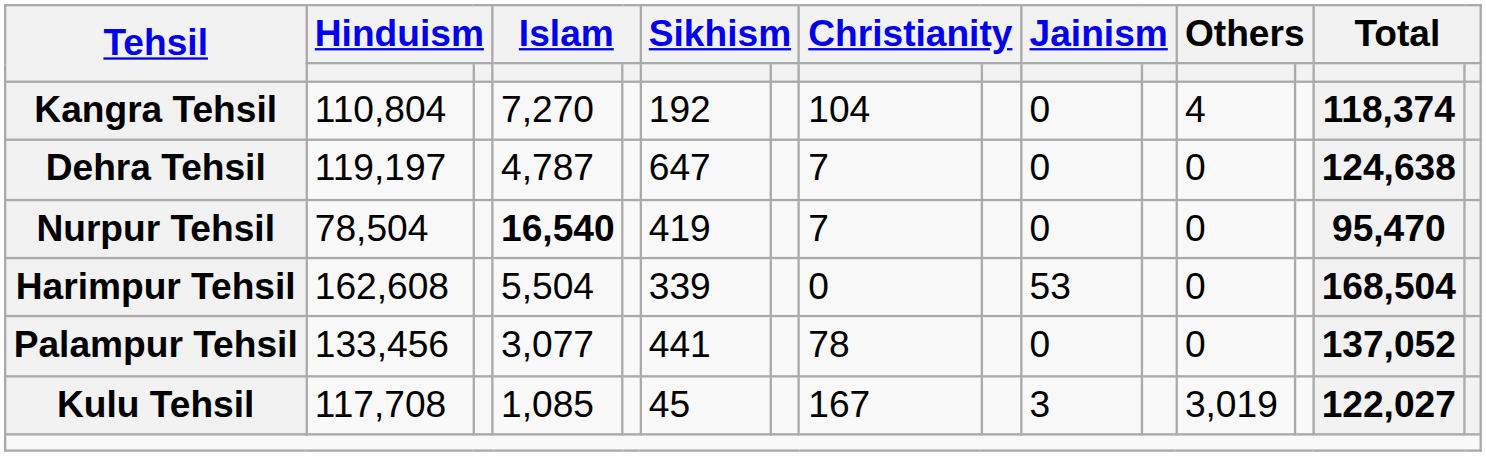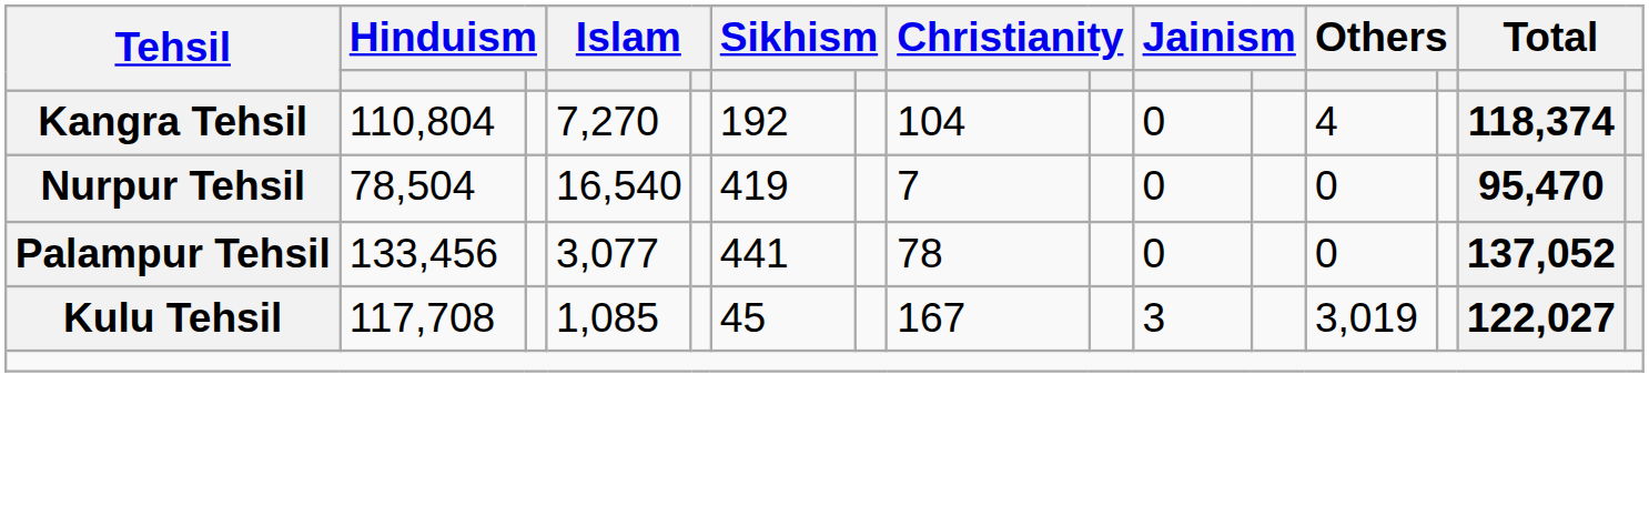- row: Dehra Tehsil | 119,197 | 4,787 | 647 | 7 | 0 | 0 | 124,638
Nurpur Tehsil | column 4: bold -> normal
- row: Harimpur Tehsil | 162,608 | 5,504 | 339 | 0 | 53 | 0 | 168,504
